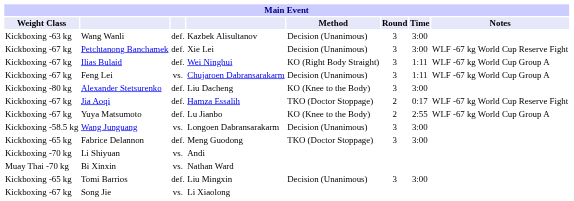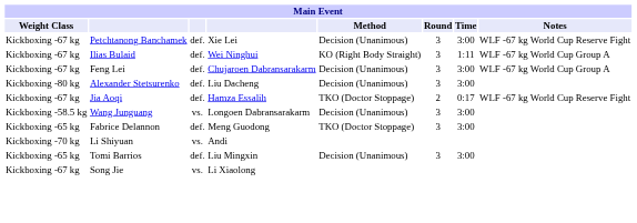- row: Kickboxing -63 kg | Wang Wanli | def. | Kazbek Alisultanov | Decision (Unanimous) | 3 | 3:00
Feng Lei | column 3: vs. -> def.
Feng Lei | Time: 1:11 -> 3:00
Alexander Stetsurenko | Method: KO (Knee to the Body) -> Decision (Unanimous)
- row: Kickboxing -67 kg | Yuya Matsumoto | def. | Lu Jianbo | KO (Knee to the Body) | 2 | 2:55 | WLF -67 kg World Cup Group A
- row: Muay Thai -70 kg | Bi Xinxin | vs. | Nathan Ward
